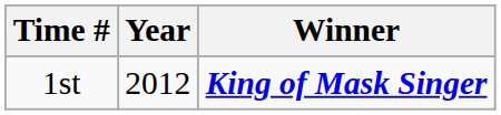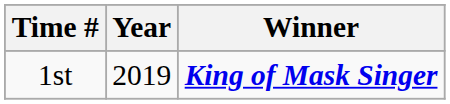1st | Year: 2012 -> 2019
